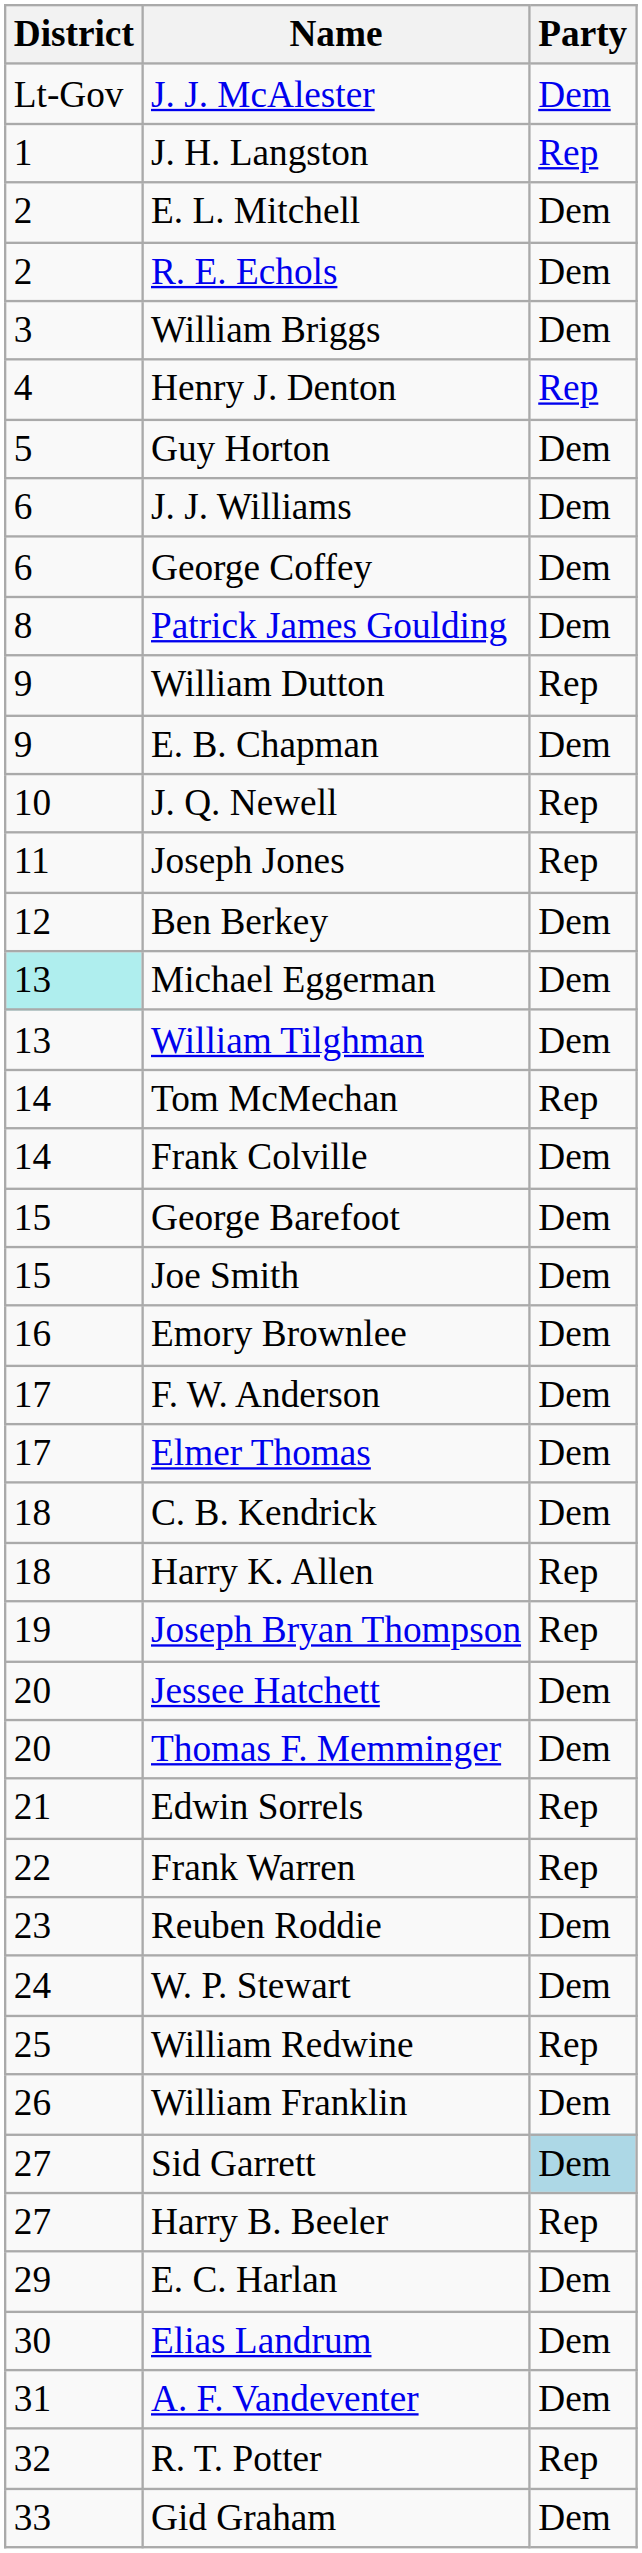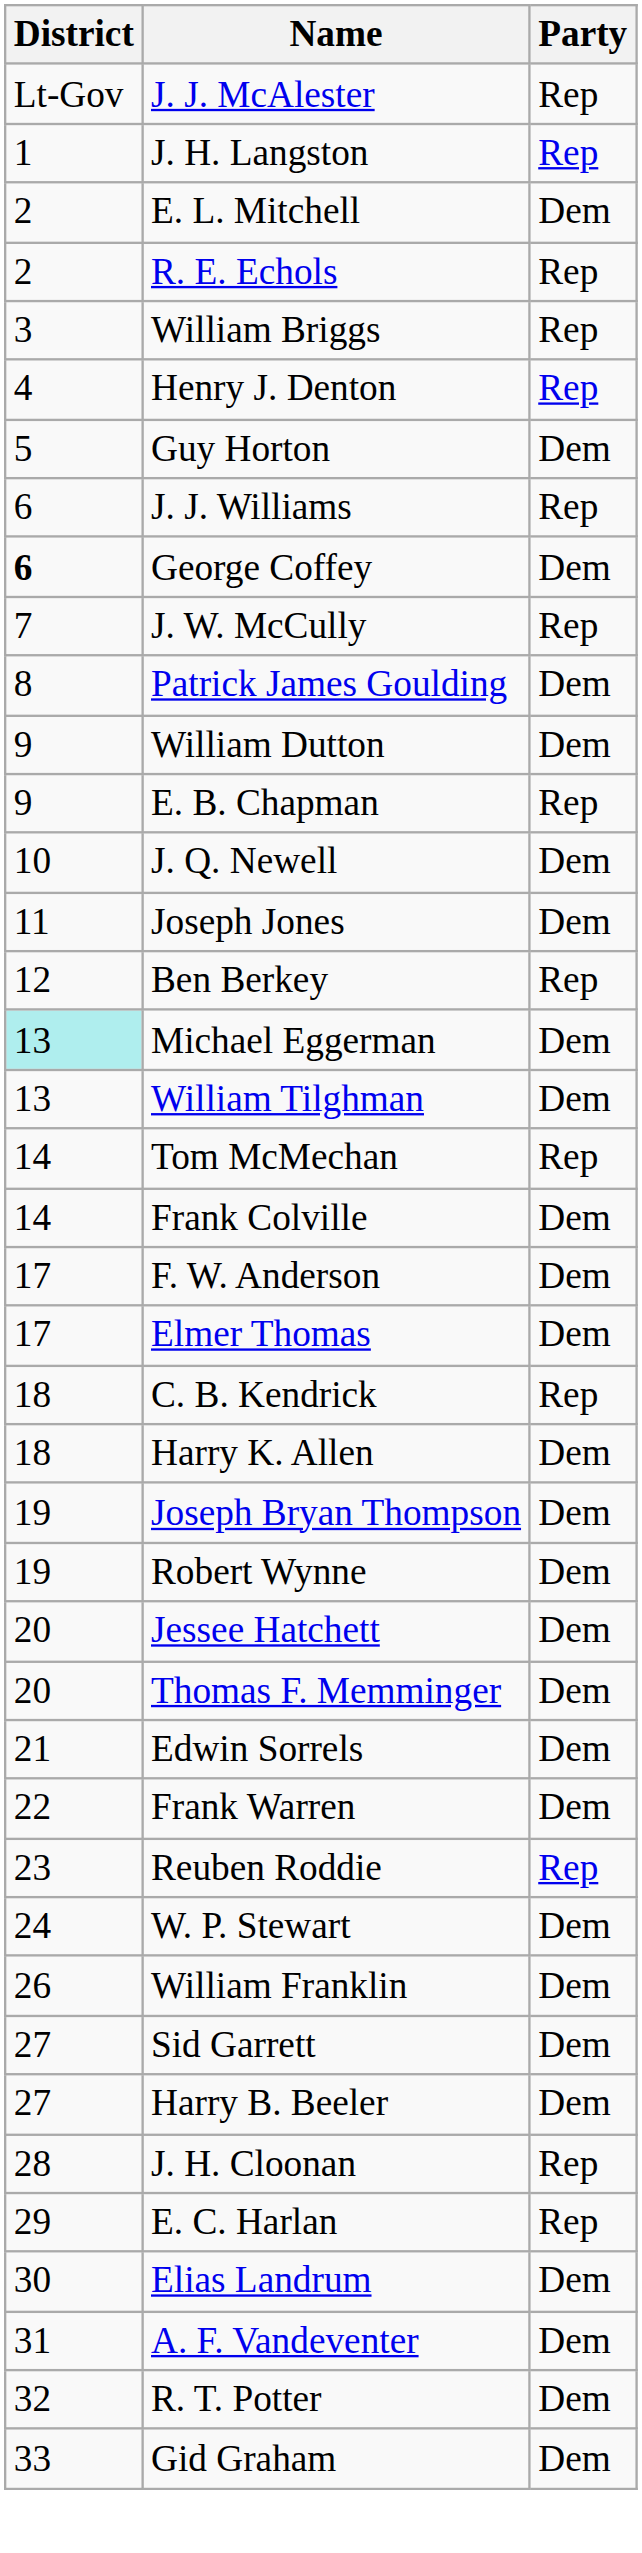J. J. McAlester | Party: Dem -> Rep
R. E. Echols | Party: Dem -> Rep
William Briggs | Party: Dem -> Rep
J. J. Williams | Party: Dem -> Rep
George Coffey | District: normal -> bold
+ row: 7 | J. W. McCully | Rep
William Dutton | Party: Rep -> Dem
E. B. Chapman | Party: Dem -> Rep
J. Q. Newell | Party: Rep -> Dem
Joseph Jones | Party: Rep -> Dem
Ben Berkey | Party: Dem -> Rep
- row: 15 | George Barefoot | Dem
- row: 15 | Joe Smith | Dem
- row: 16 | Emory Brownlee | Dem
C. B. Kendrick | Party: Dem -> Rep
Harry K. Allen | Party: Rep -> Dem
Joseph Bryan Thompson | Party: Rep -> Dem
+ row: 19 | Robert Wynne | Dem
Edwin Sorrels | Party: Rep -> Dem
Frank Warren | Party: Rep -> Dem
Reuben Roddie | Party: Dem -> Rep
- row: 25 | William Redwine | Rep
Sid Garrett | Party: lightblue background -> no background
Harry B. Beeler | Party: Rep -> Dem
+ row: 28 | J. H. Cloonan | Rep
E. C. Harlan | Party: Dem -> Rep
R. T. Potter | Party: Rep -> Dem
